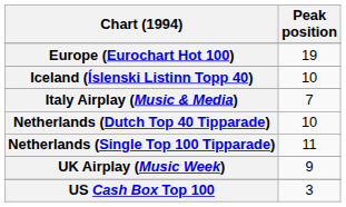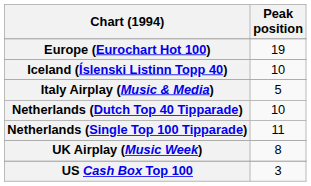Italy Airplay (Music & Media) | Peak position: 7 -> 5
UK Airplay (Music Week) | Peak position: 9 -> 8
